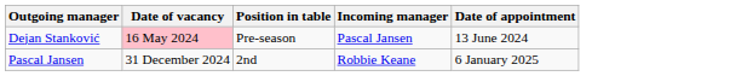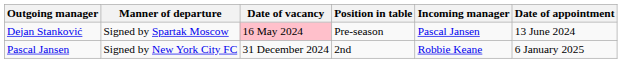+ column: Manner of departure | Signed by Spartak Moscow | Signed by New York City FC
